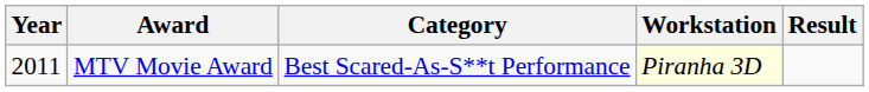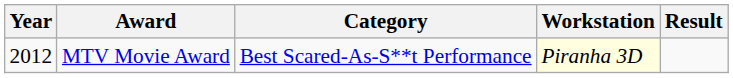MTV Movie Award | Year: 2011 -> 2012
